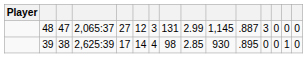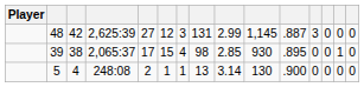48 | column 3: 47 -> 42
48 | column 4: 2,065:37 -> 2,625:39
39 | column 4: 2,625:39 -> 2,065:37
39 | column 6: 14 -> 15
+ row: 5 | 4 | 248:08 | 2 | 1 | 1 | 13 | 3.14 | 130 | .900 | 0 | 0 | 0 | 0
